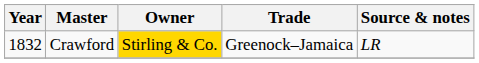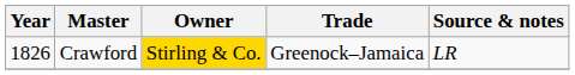Crawford | Year: 1832 -> 1826
